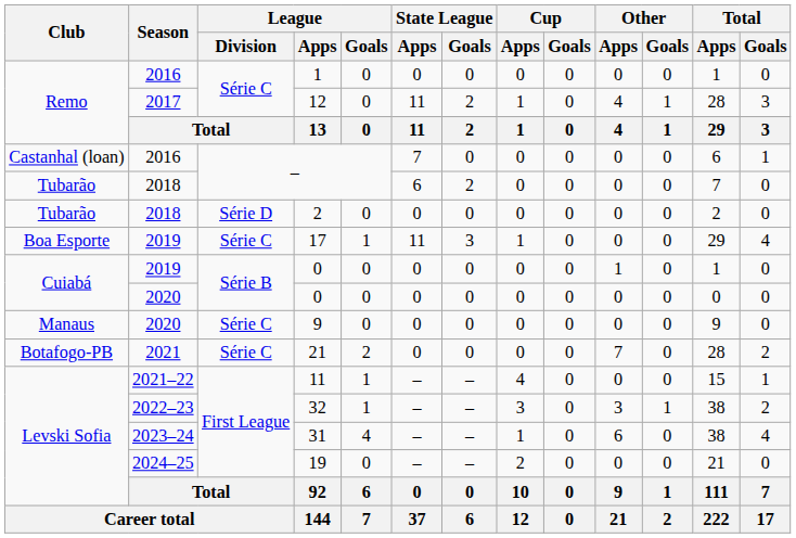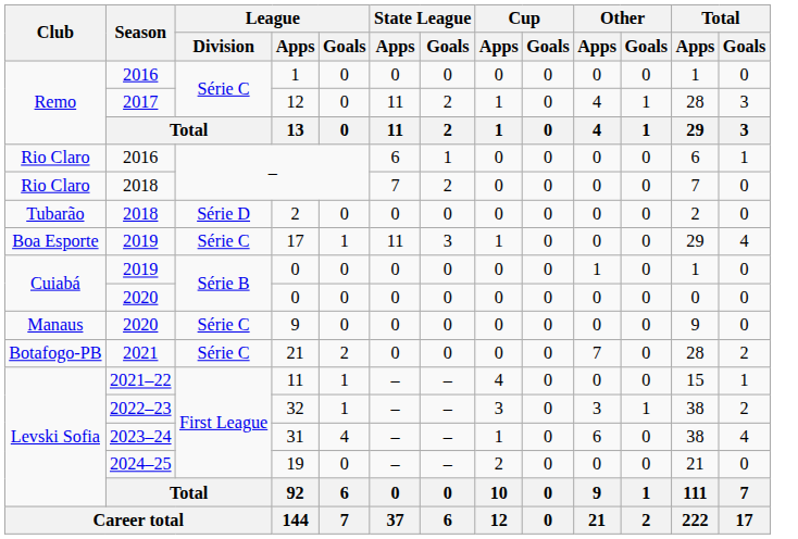2016 / – | Club: Castanhal (loan) -> Rio Claro
2016 / – | State League / Apps: 7 -> 6
2016 / – | State League / Goals: 0 -> 1
2018 / – | Club: Tubarão -> Rio Claro
2018 / – | State League / Apps: 6 -> 7
